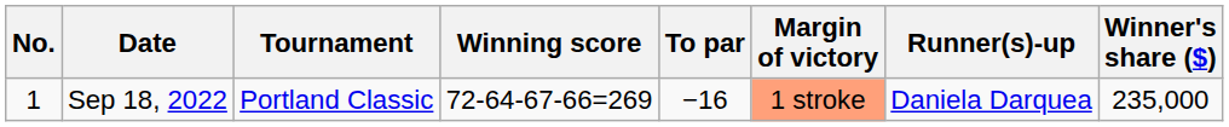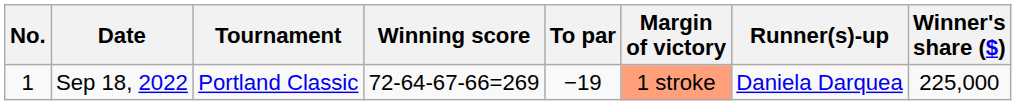Sep 18, 2022 | To par: −16 -> −19
Sep 18, 2022 | Winner's share ($): 235,000 -> 225,000
